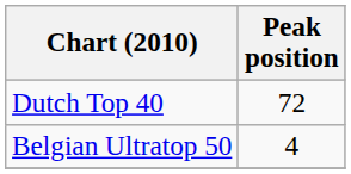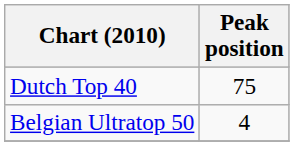Dutch Top 40 | Peak position: 72 -> 75
